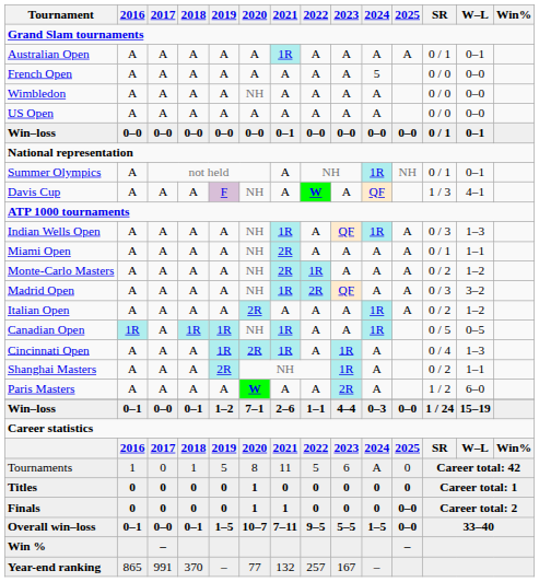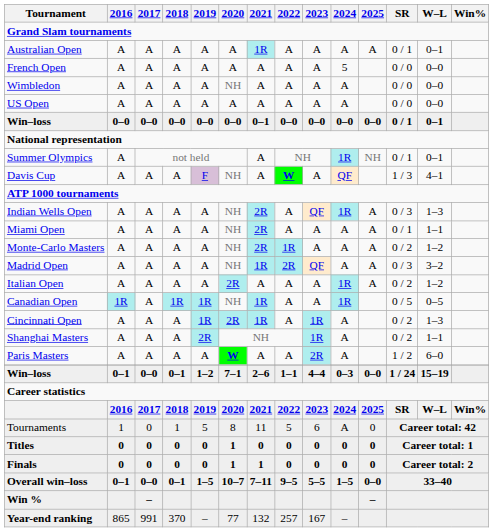Indian Wells Open | 2021: 1R -> 2R
Cincinnati Open | SR: 0 / 4 -> 0 / 2
Finals | 2025: 0–0 -> 0
